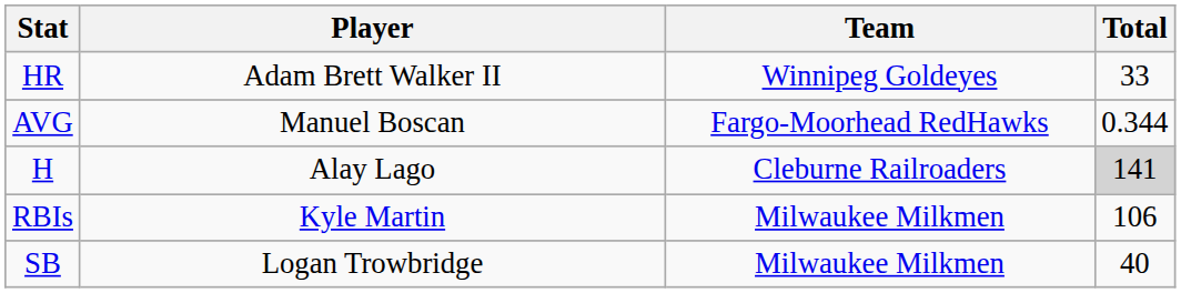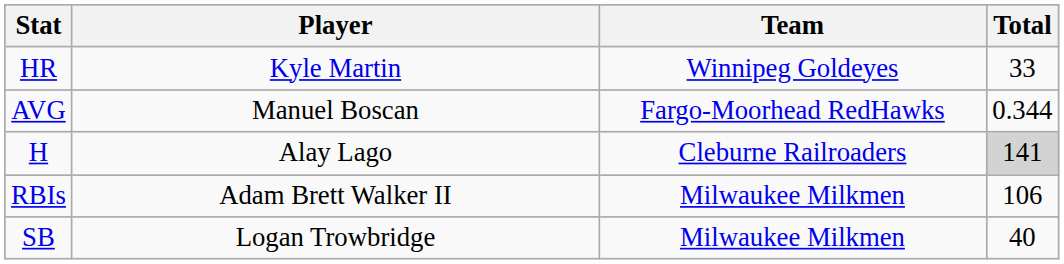HR | Player: Adam Brett Walker II -> Kyle Martin
RBIs | Player: Kyle Martin -> Adam Brett Walker II
